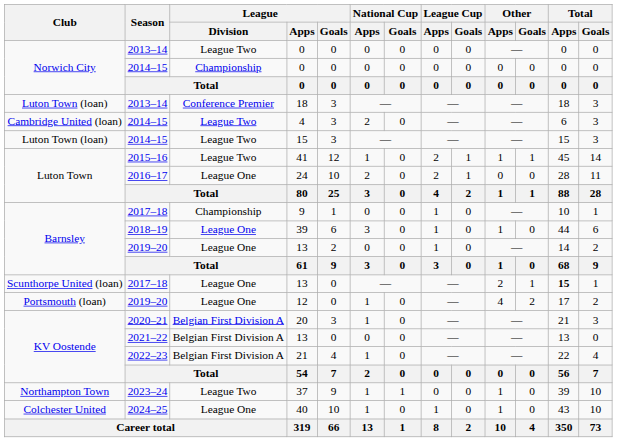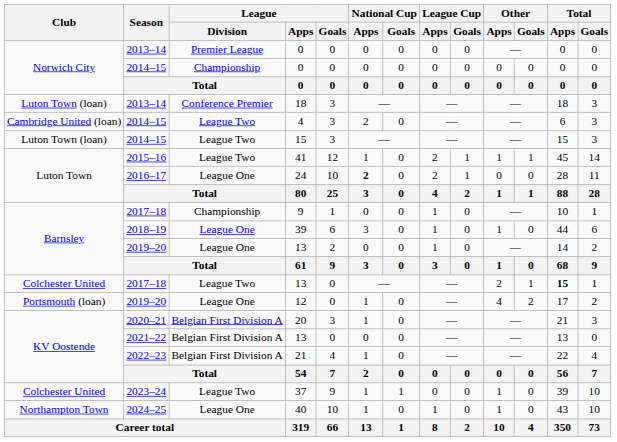2013–14 / 0 | League / Division: League Two -> Premier League
24 | National Cup / Apps: normal -> bold
2017–18 / 13 | Club: Scunthorpe United (loan) -> Colchester United
2017–18 / 13 | League / Division: League One -> League Two
37 | Club: Northampton Town -> Colchester United
40 | Club: Colchester United -> Northampton Town
